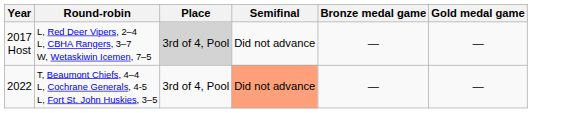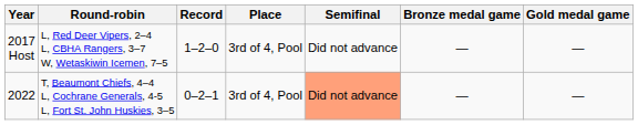+ column: Record | 1–2–0 | 0–2–1
2017 Host | Place: lightgrey background -> no background
